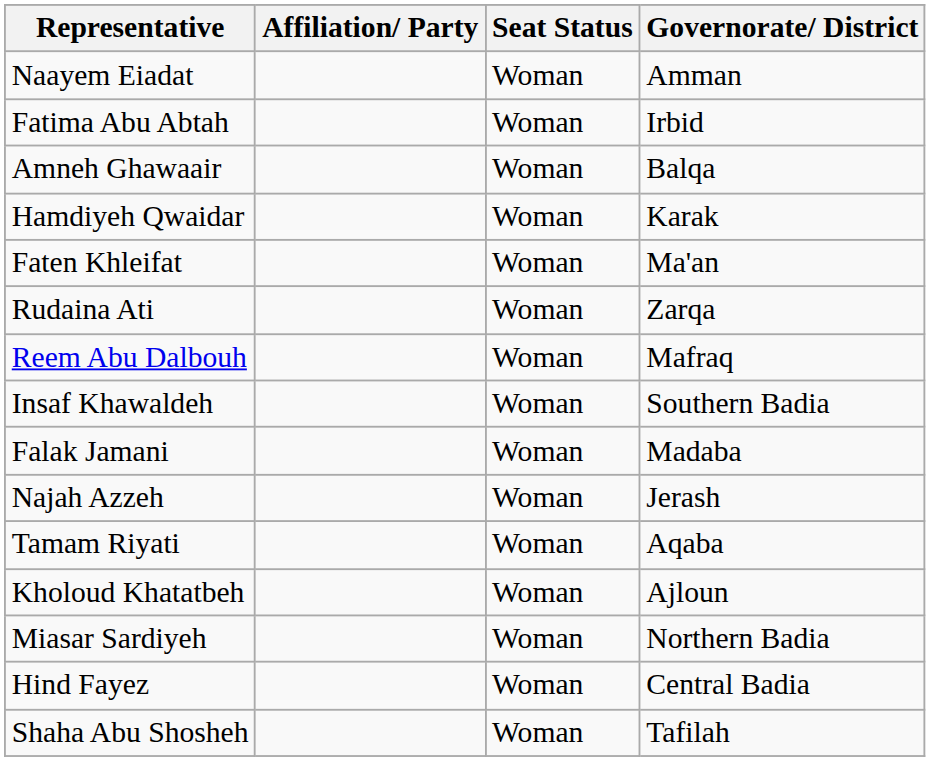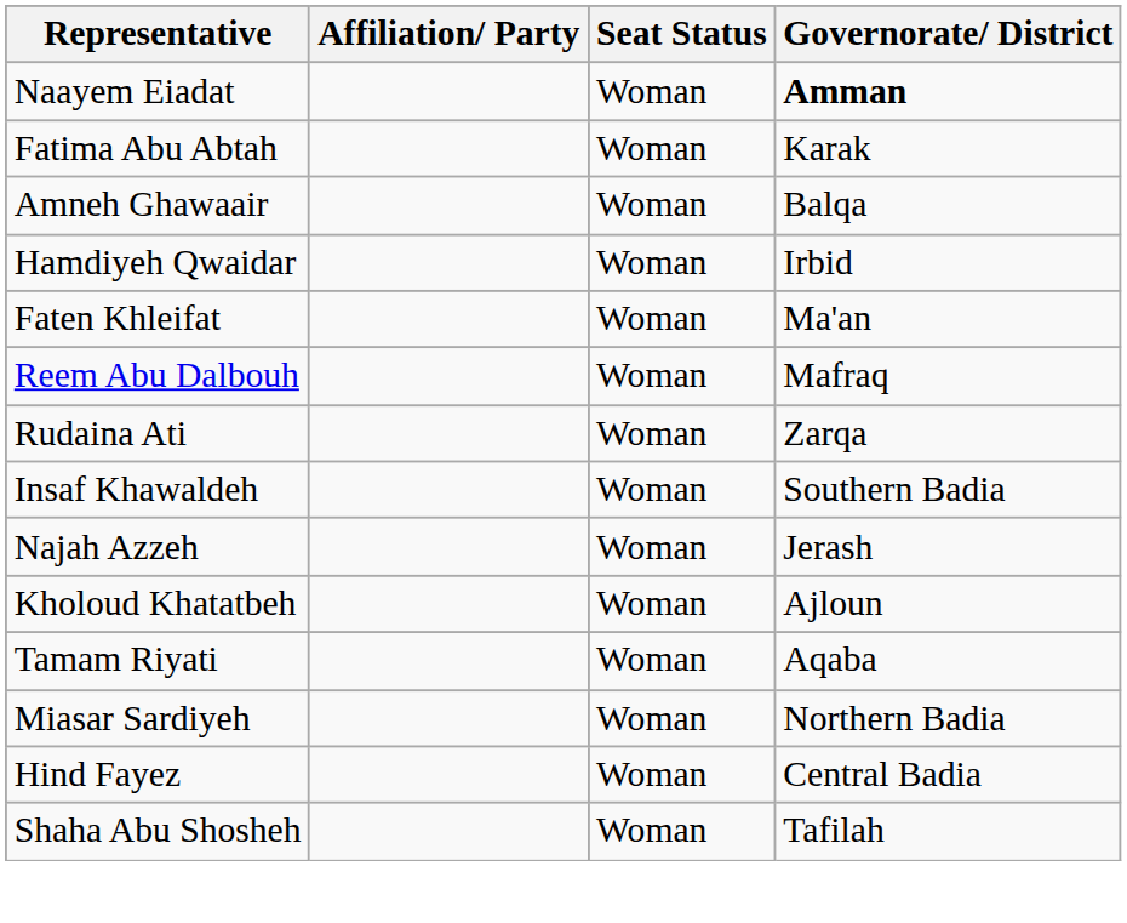Naayem Eiadat | Governorate/ District: normal -> bold
Fatima Abu Abtah | Governorate/ District: Irbid -> Karak
Hamdiyeh Qwaidar | Governorate/ District: Karak -> Irbid
rows swapped: Rudaina Ati <-> Reem Abu Dalbouh
- row: Falak Jamani | Woman | Madaba
rows swapped: Kholoud Khatatbeh <-> Tamam Riyati
